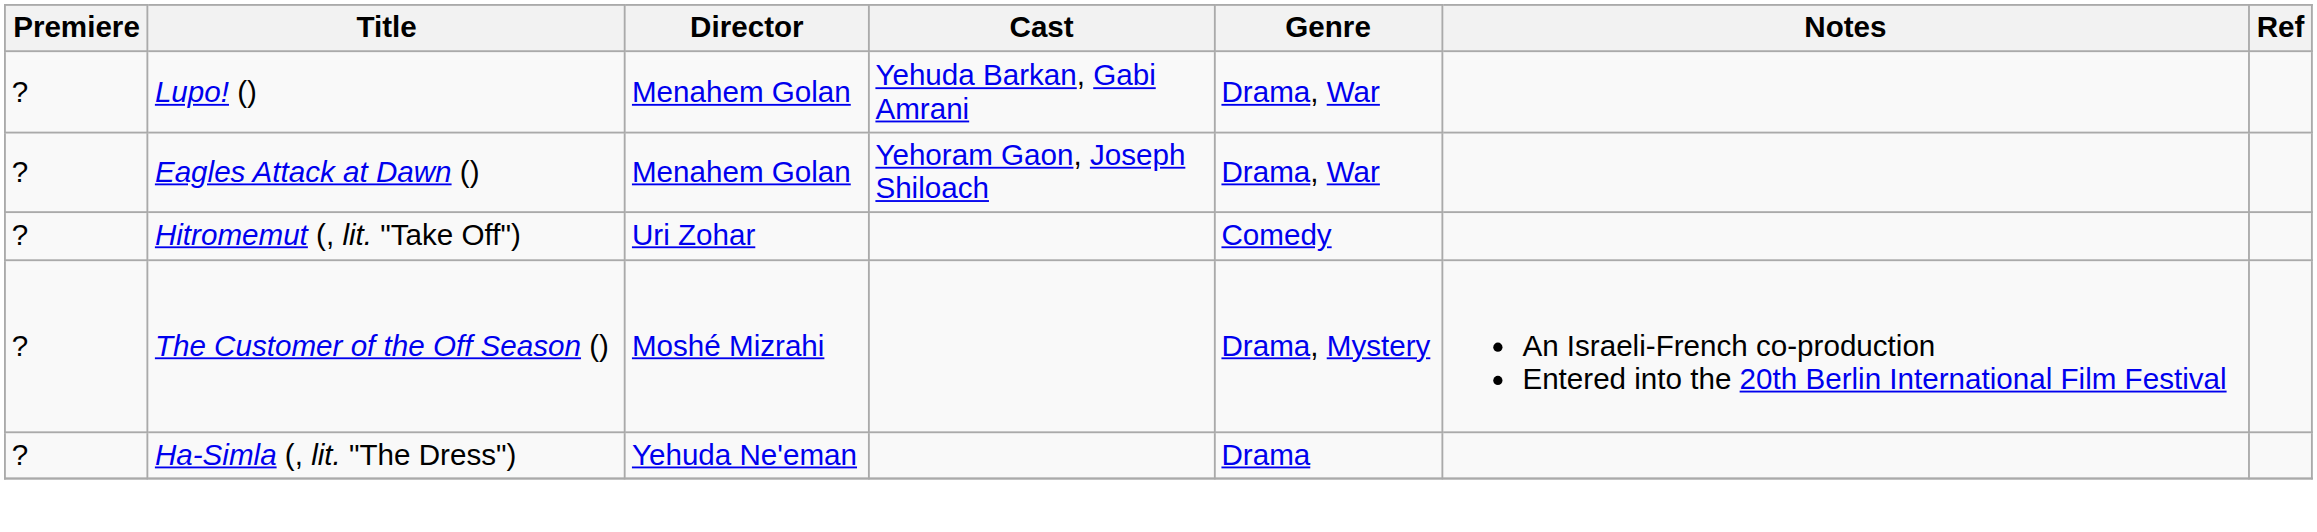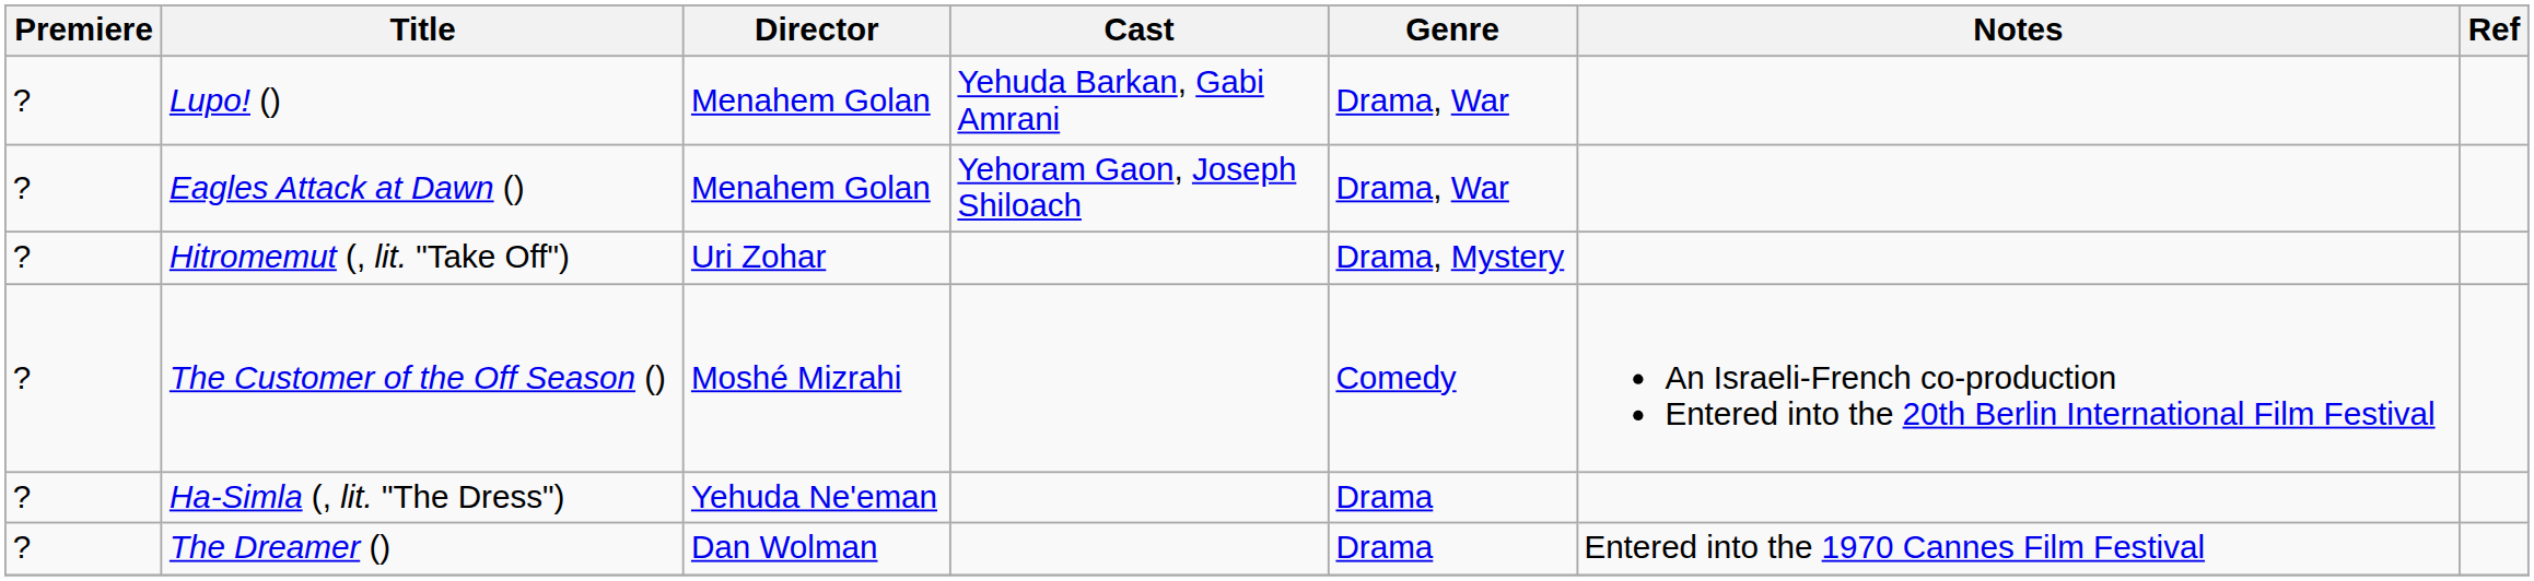Hitromemut (, lit. "Take Off") | Genre: Comedy -> Drama, Mystery
The Customer of the Off Season () | Genre: Drama, Mystery -> Comedy
+ row: ? | The Dreamer () | Dan Wolman | Drama | Entered into the 1970 Cannes Film Festival
